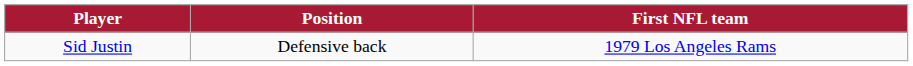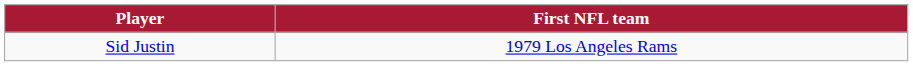- column: Position | Defensive back
